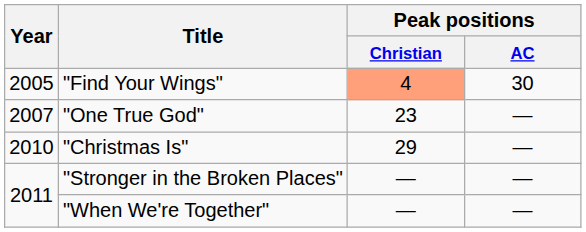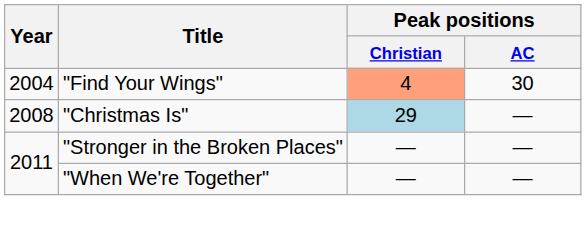"Find Your Wings" | Year: 2005 -> 2004
- row: 2007 | "One True God" | 23 | —
"Christmas Is" | Year: 2010 -> 2008
"Christmas Is" | Peak positions / Christian: no background -> lightblue background
